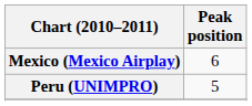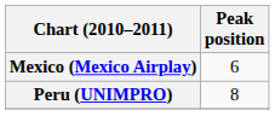Peru (UNIMPRO) | Peak position: 5 -> 8
